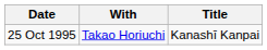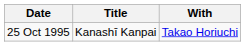columns swapped: Title <-> With
